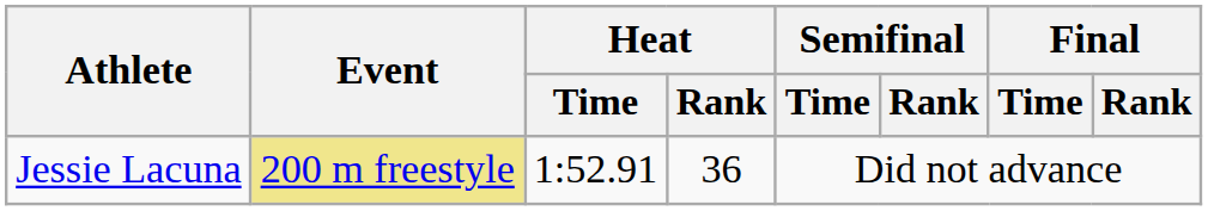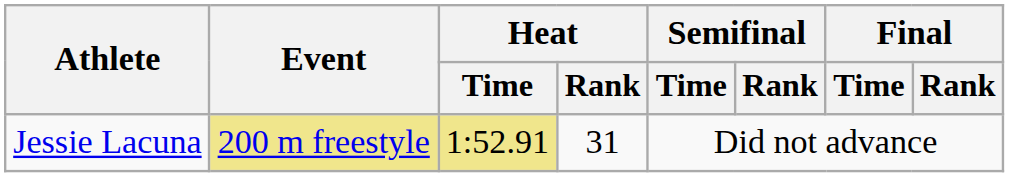Jessie Lacuna | Heat / Time: no background -> khaki background
Jessie Lacuna | Heat / Rank: 36 -> 31
